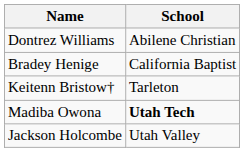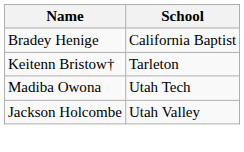- row: Dontrez Williams | Abilene Christian
Madiba Owona | School: bold -> normal
